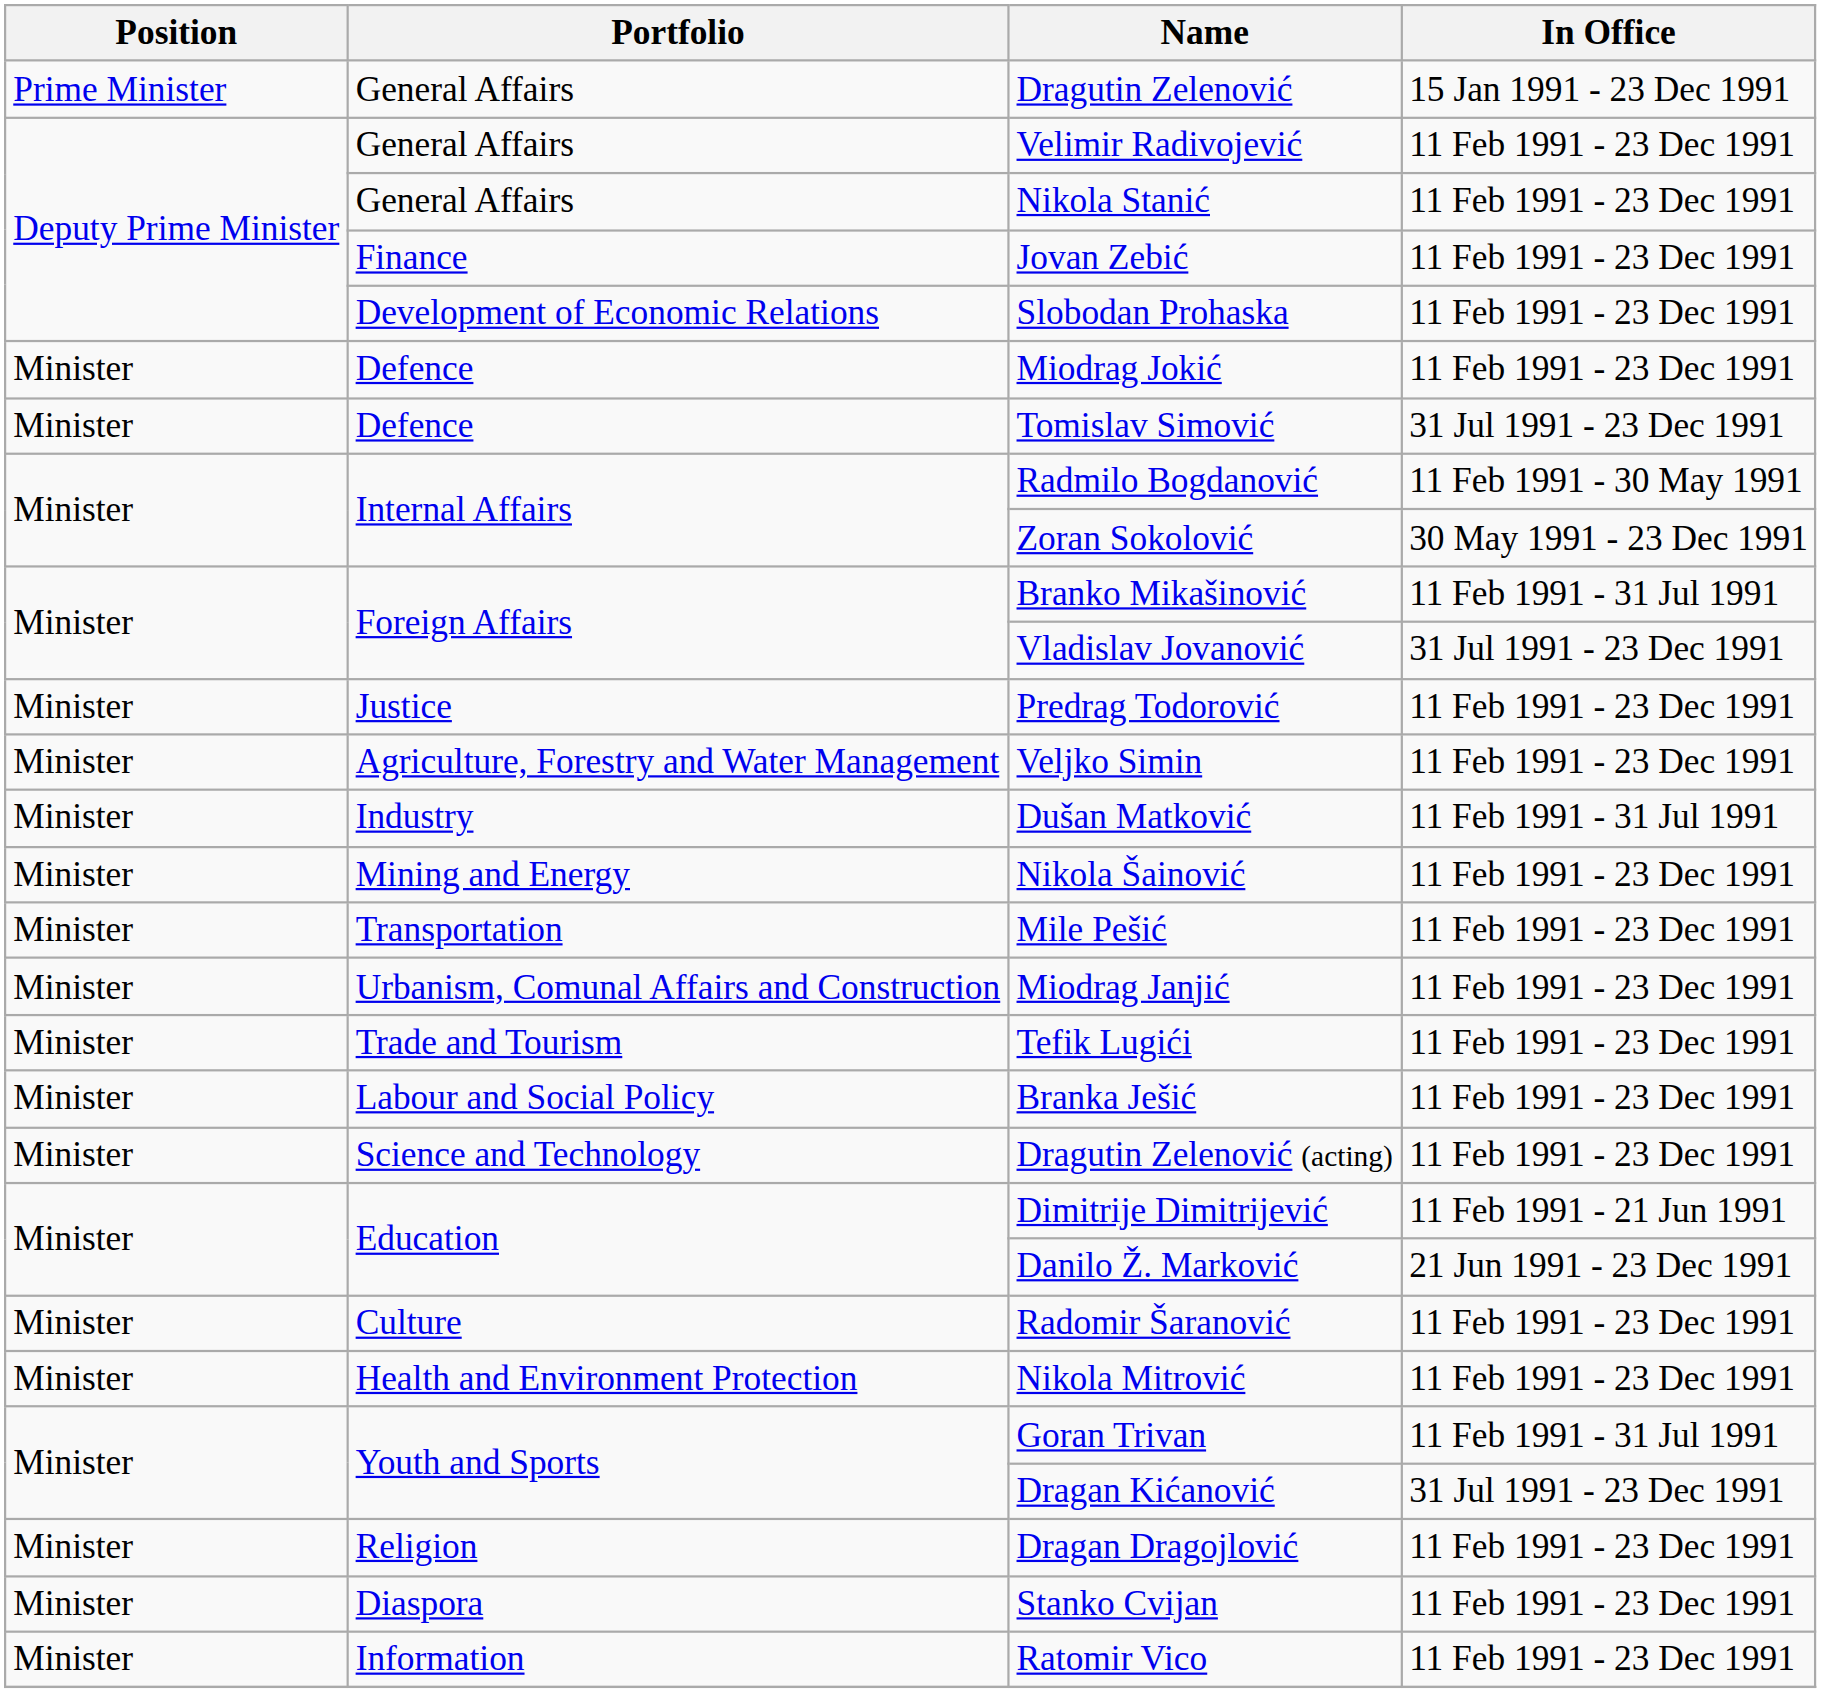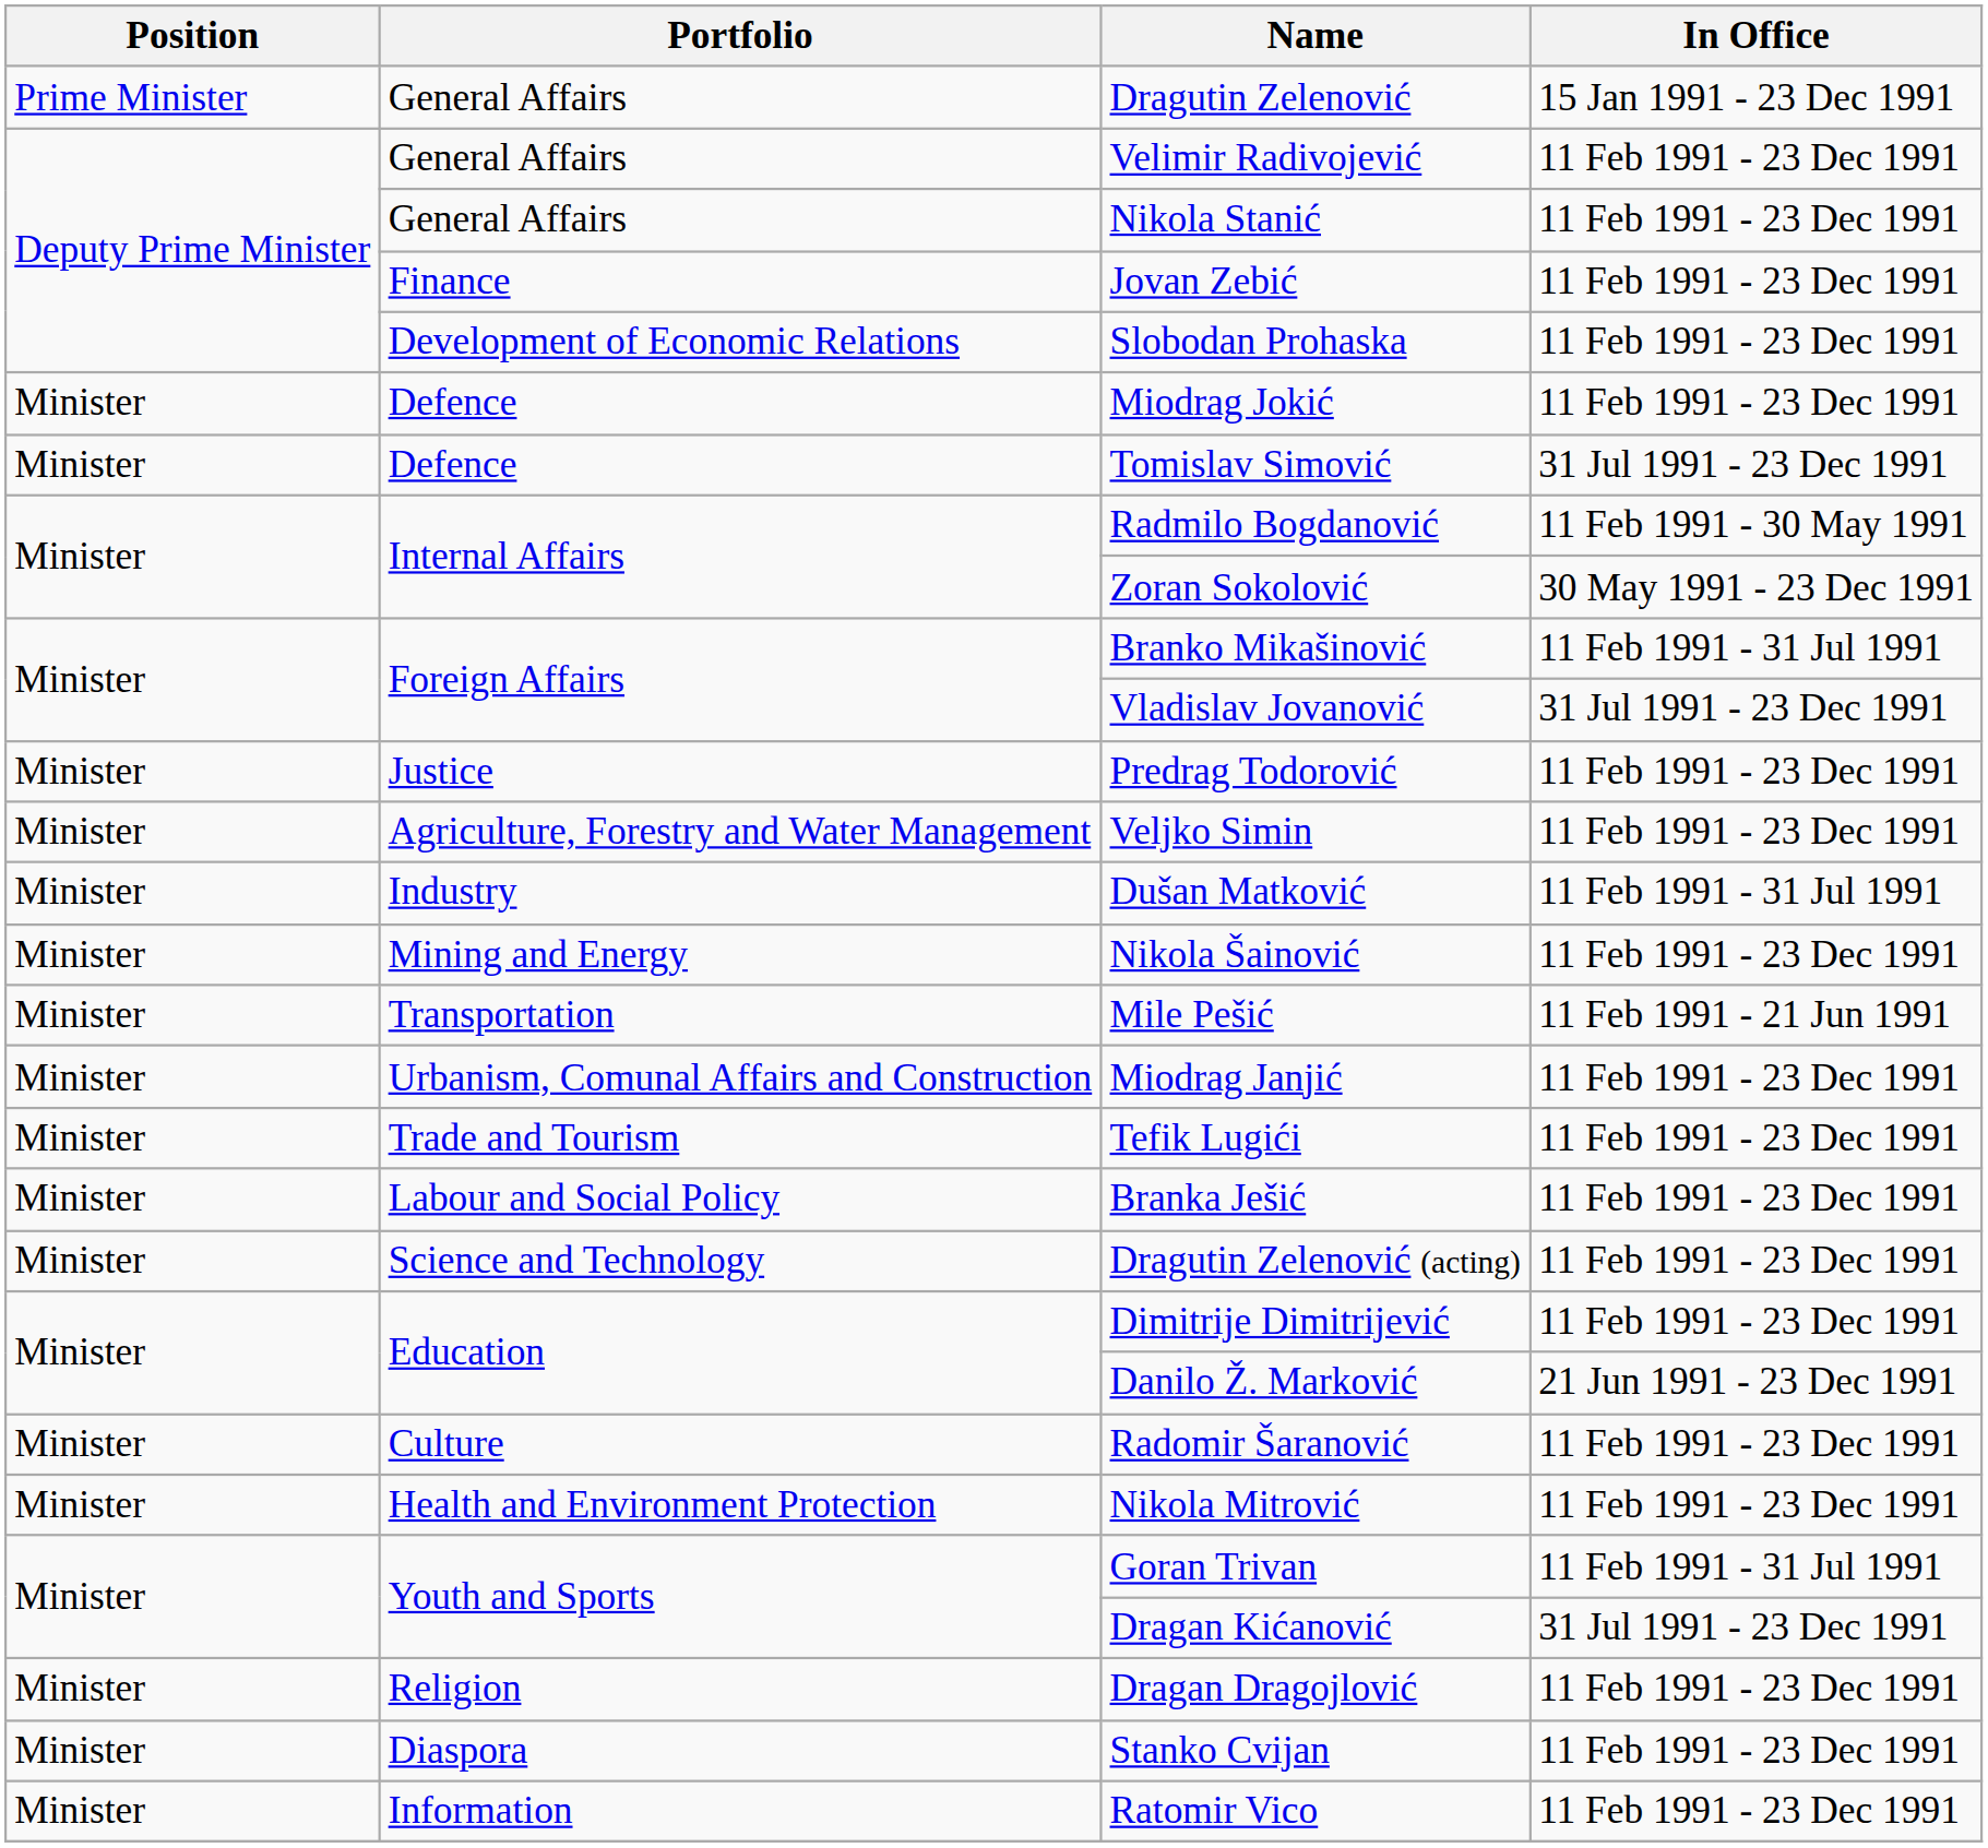Mile Pešić | In Office: 11 Feb 1991 - 23 Dec 1991 -> 11 Feb 1991 - 21 Jun 1991
Dimitrije Dimitrijević | In Office: 11 Feb 1991 - 21 Jun 1991 -> 11 Feb 1991 - 23 Dec 1991
